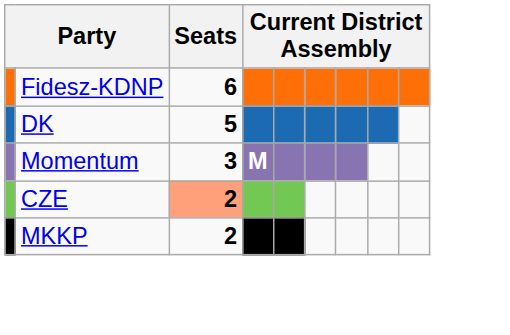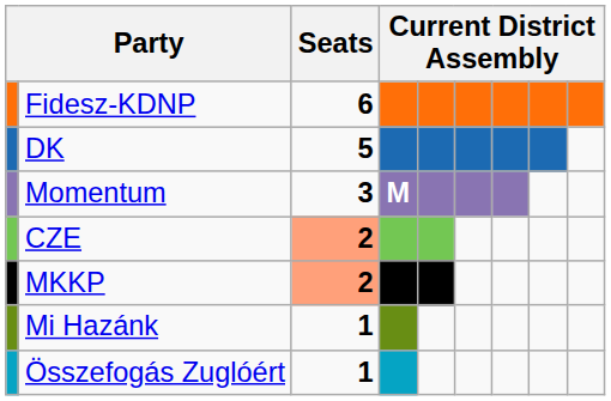MKKP | Seats: no background -> lightsalmon background
+ row: Mi Hazánk | 1
+ row: Összefogás Zuglóért | 1
